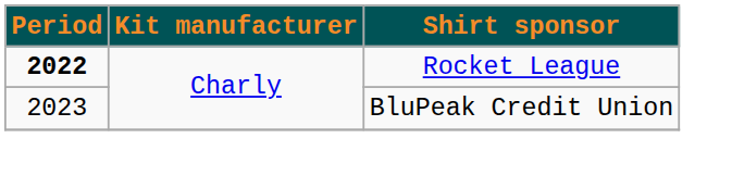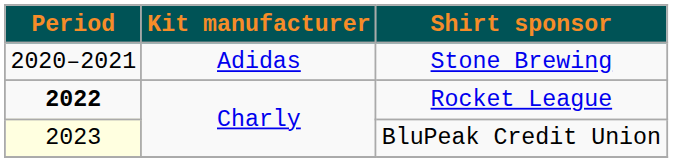+ row: 2020–2021 | Adidas | Stone Brewing
BluPeak Credit Union | Period: no background -> lightyellow background
